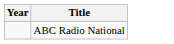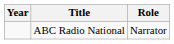+ column: Role | Narrator
